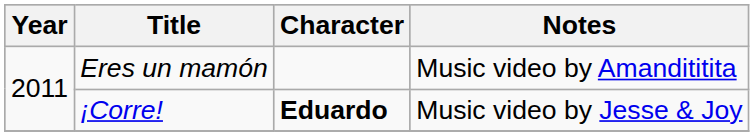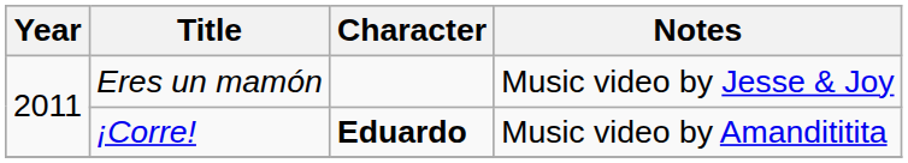Eres un mamón | Notes: Music video by Amandititita -> Music video by Jesse & Joy
¡Corre! | Notes: Music video by Jesse & Joy -> Music video by Amandititita
